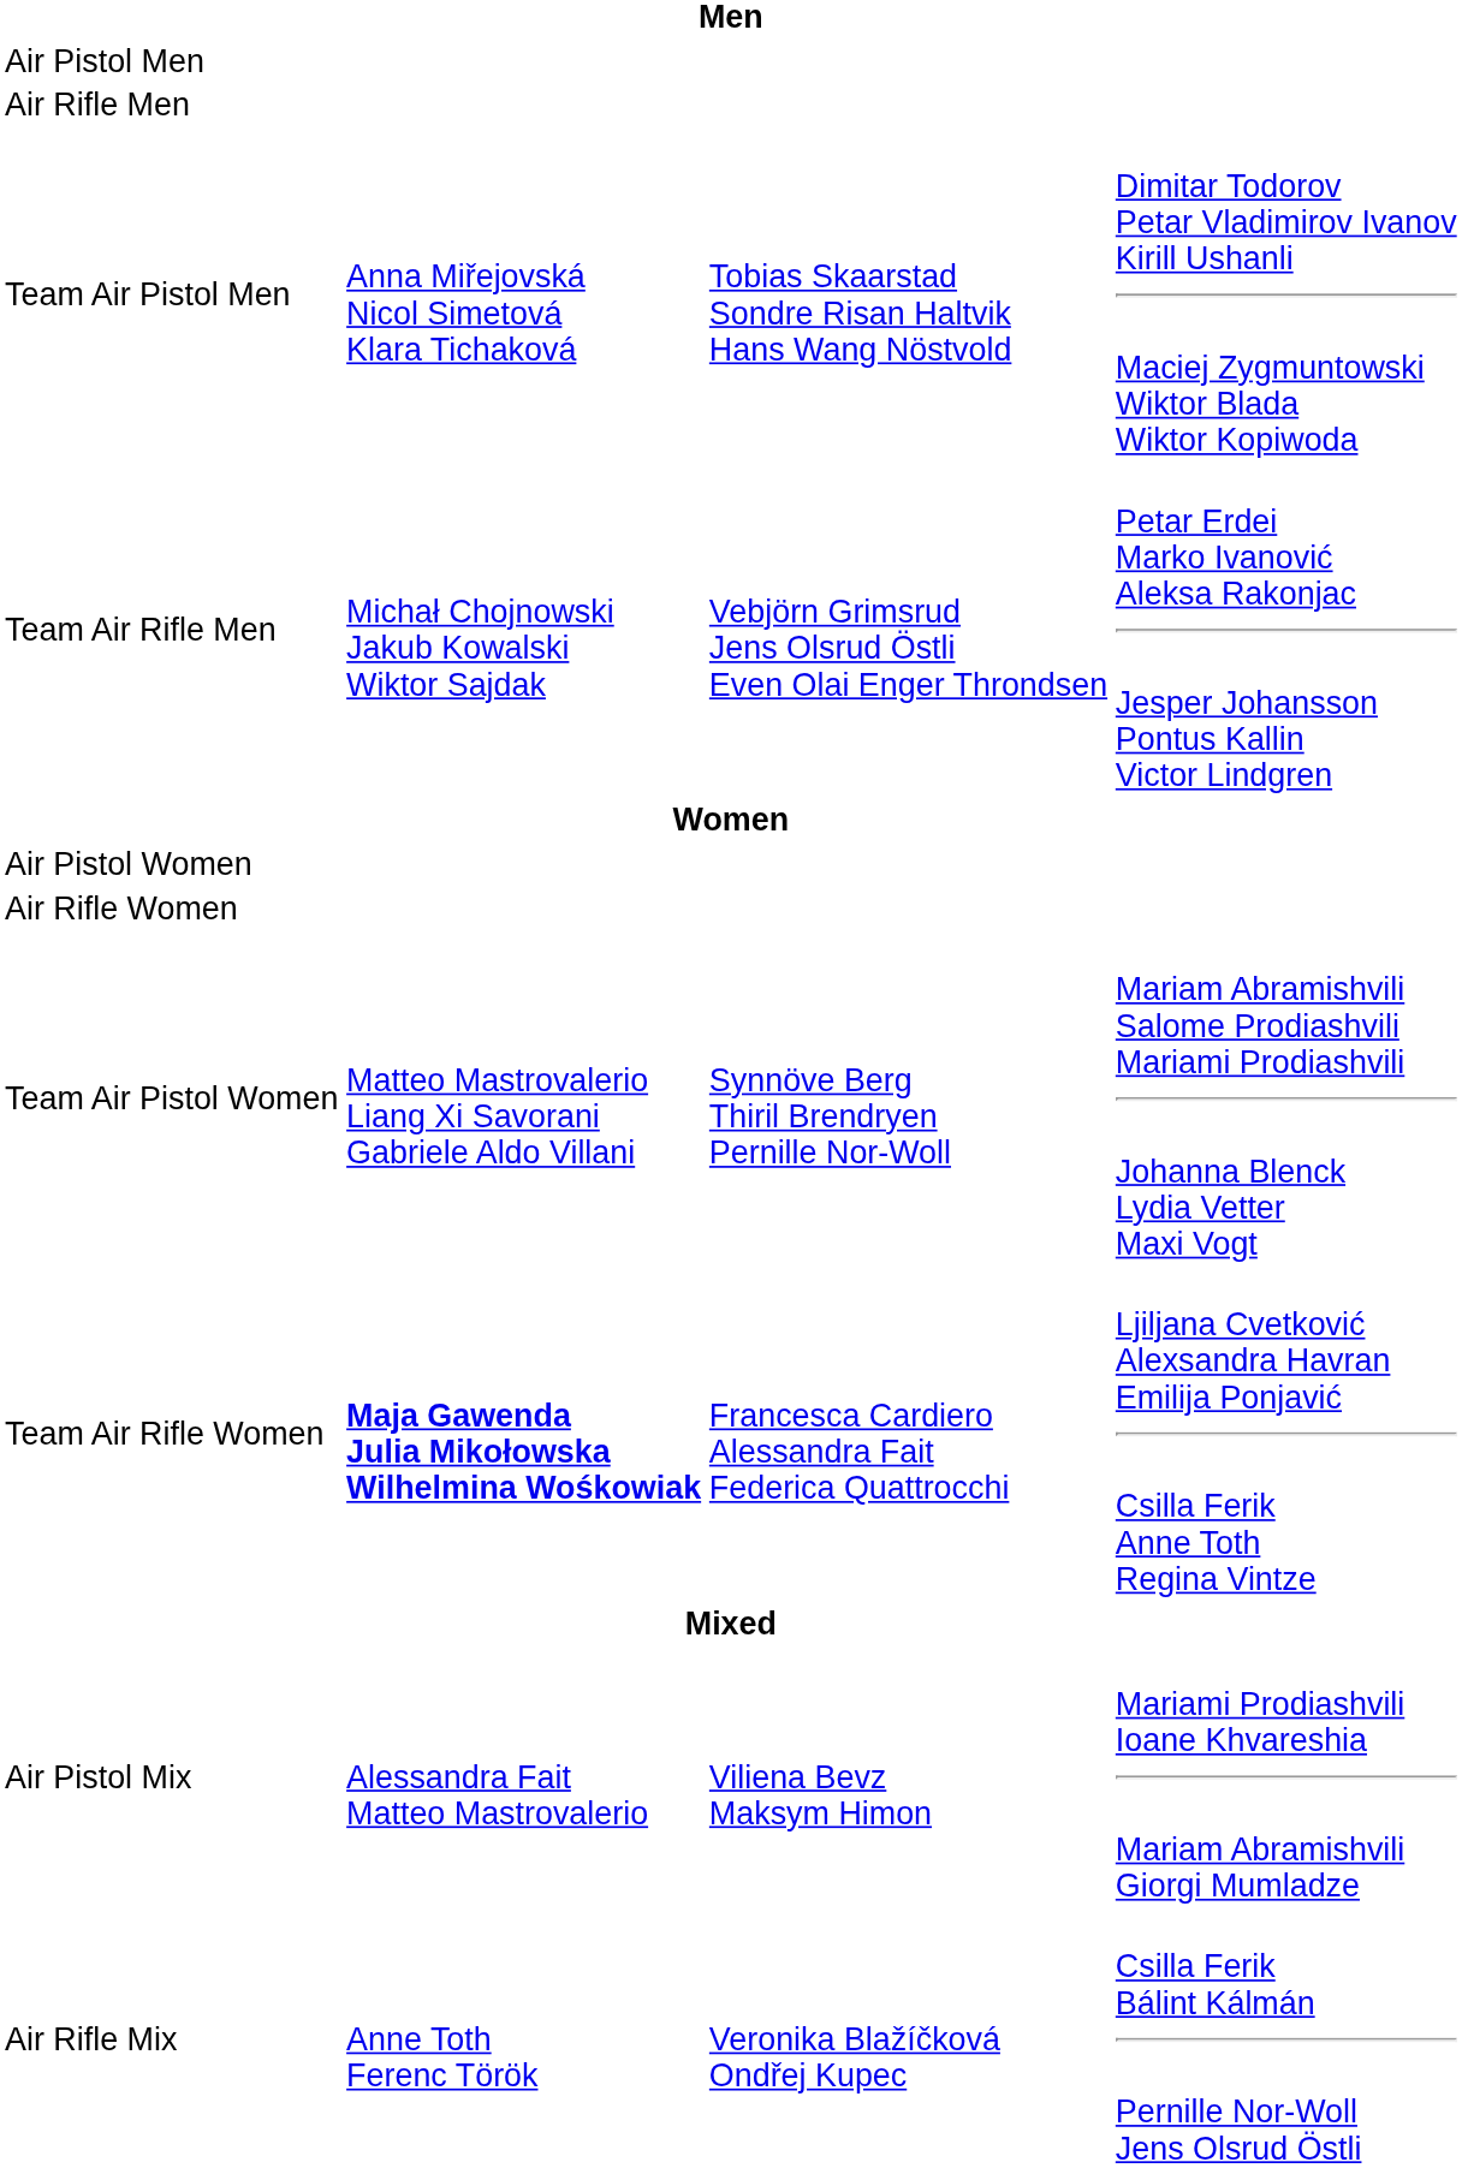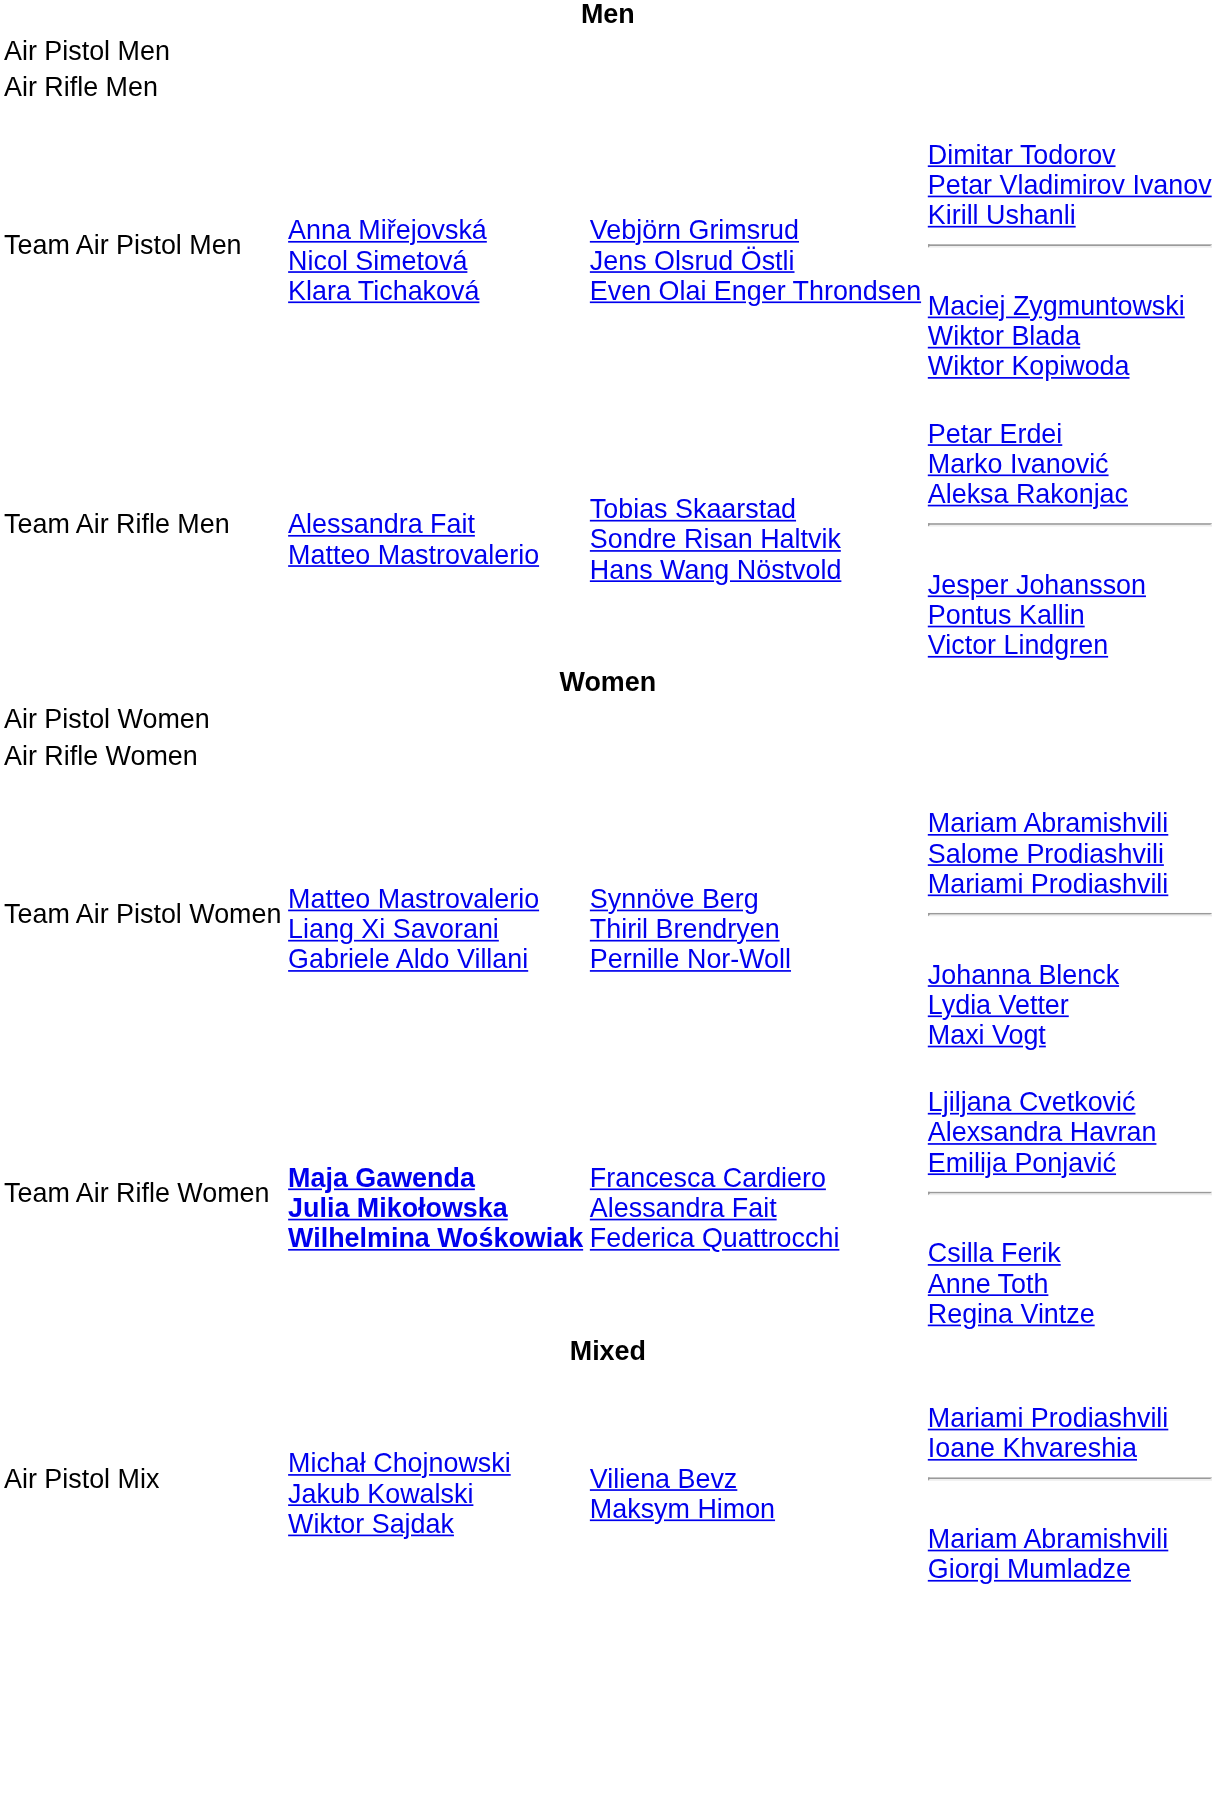Team Air Pistol Men | column 3: Tobias Skaarstad Sondre Risan Haltvik Hans Wang Nöstvold -> Vebjörn Grimsrud Jens Olsrud Östli Even Olai Enger Throndsen
Team Air Rifle Men | column 2: Michał Chojnowski Jakub Kowalski Wiktor Sajdak -> Alessandra Fait Matteo Mastrovalerio
Team Air Rifle Men | column 3: Vebjörn Grimsrud Jens Olsrud Östli Even Olai Enger Throndsen -> Tobias Skaarstad Sondre Risan Haltvik Hans Wang Nöstvold
Air Pistol Mix | column 2: Alessandra Fait Matteo Mastrovalerio -> Michał Chojnowski Jakub Kowalski Wiktor Sajdak
- row: Air Rifle Mix | Anne Toth Ferenc Török | Veronika Blažíčková Ondřej Kupec | Csilla Ferik Bálint Kálmán Pernille Nor-Woll Jens Olsrud Östli
